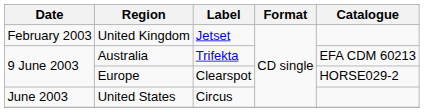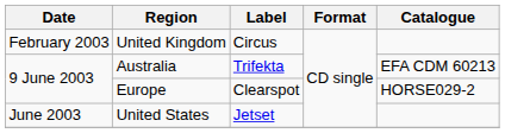United Kingdom | Label: Jetset -> Circus
United States | Label: Circus -> Jetset
